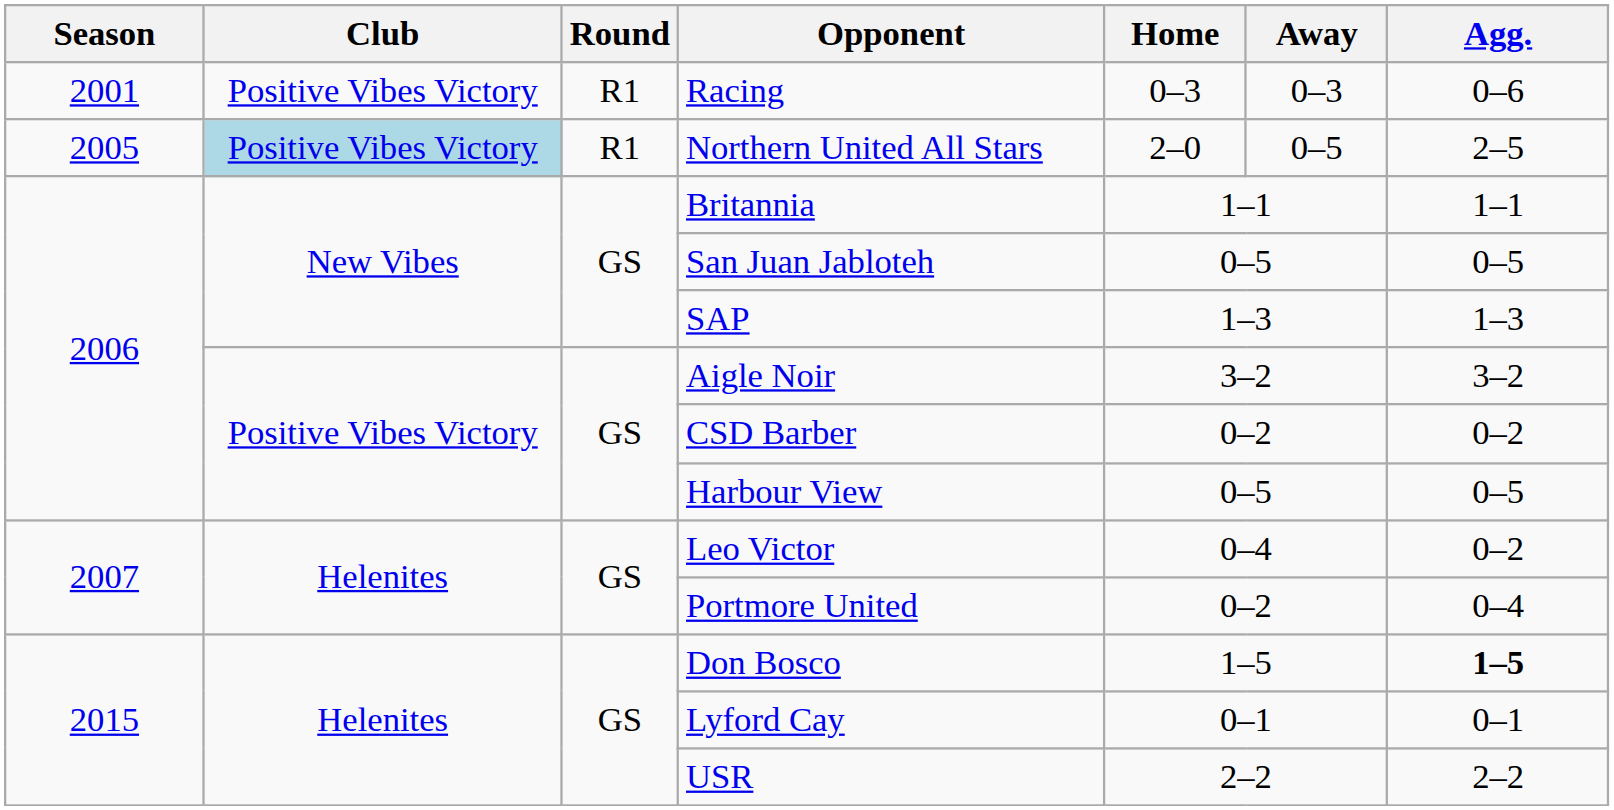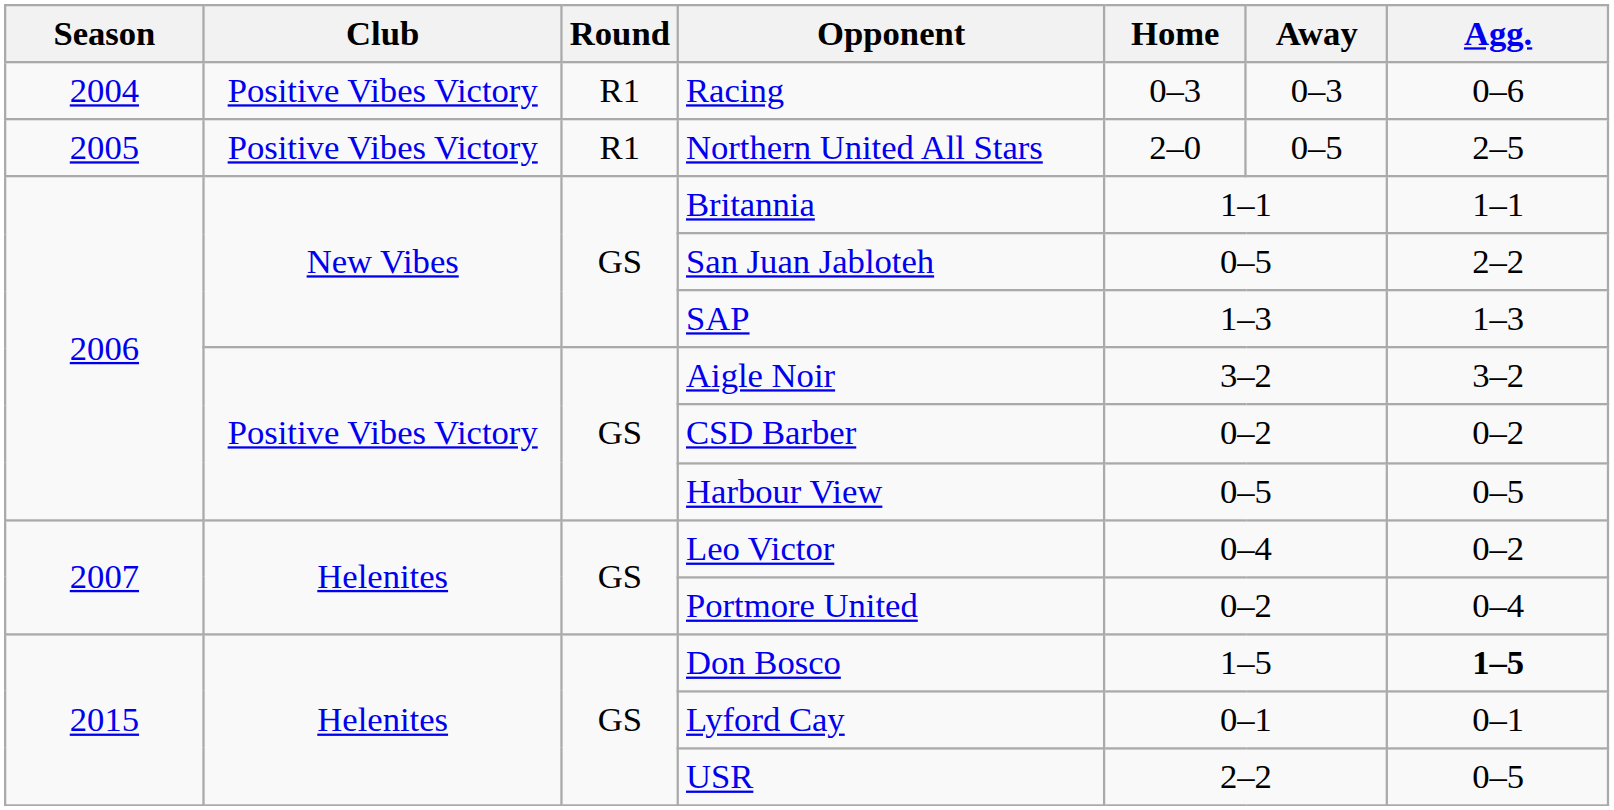Racing | Season: 2001 -> 2004
Northern United All Stars | Club: lightblue background -> no background
San Juan Jabloteh | Agg.: 0–5 -> 2–2
USR | Agg.: 2–2 -> 0–5
